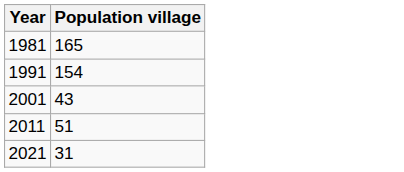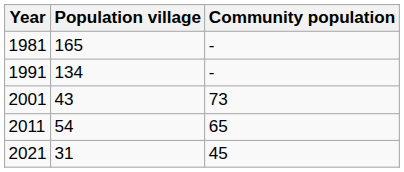+ column: Community population | - | - | 73 | 65 | 45
1991 | Population village: 154 -> 134
2011 | Population village: 51 -> 54
